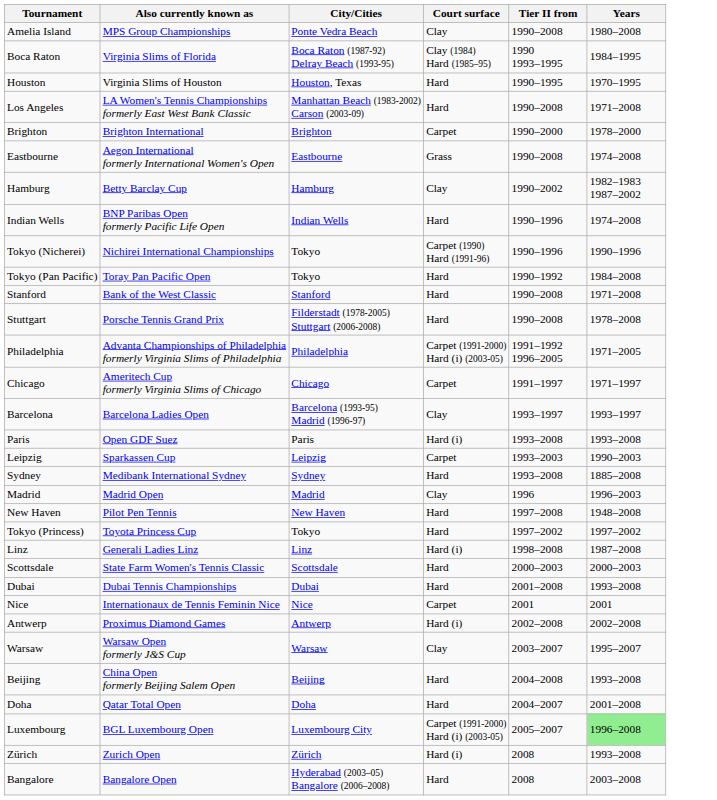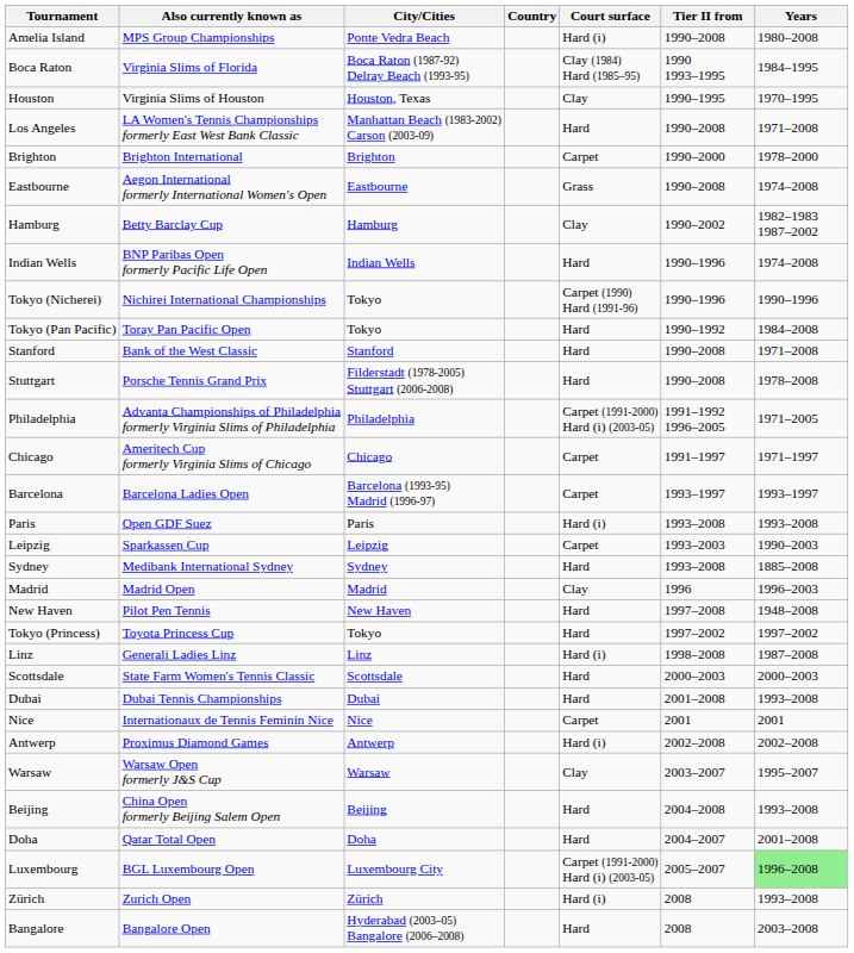+ column: Country
Amelia Island | Court surface: Clay -> Hard (i)
Houston | Court surface: Hard -> Clay
Barcelona | Court surface: Clay -> Carpet
